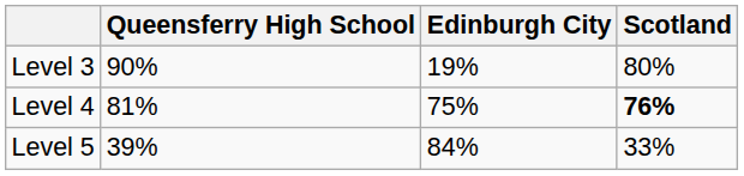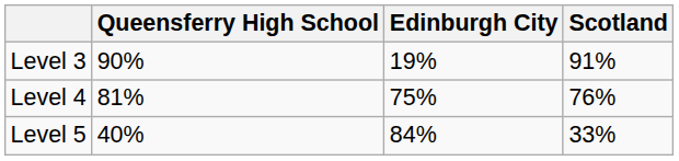Level 3 | Scotland: 80% -> 91%
Level 4 | Scotland: bold -> normal
Level 5 | Queensferry High School: 39% -> 40%
